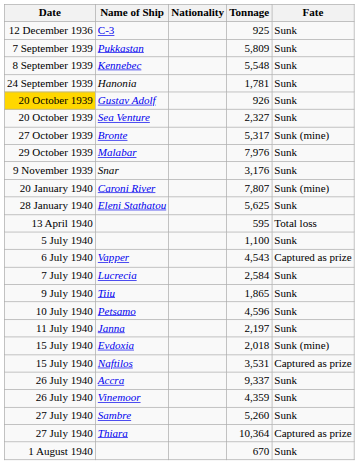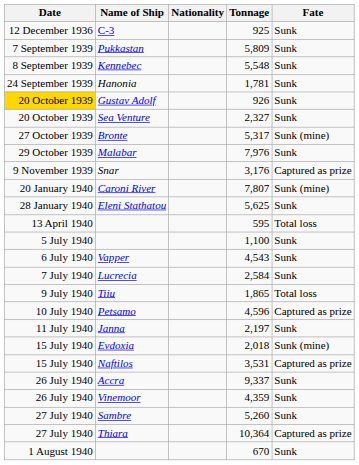Snar | Fate: Sunk -> Captured as prize
Vapper | Fate: Captured as prize -> Sunk
Tiiu | Fate: Sunk -> Total loss
Petsamo | Fate: Sunk -> Captured as prize
